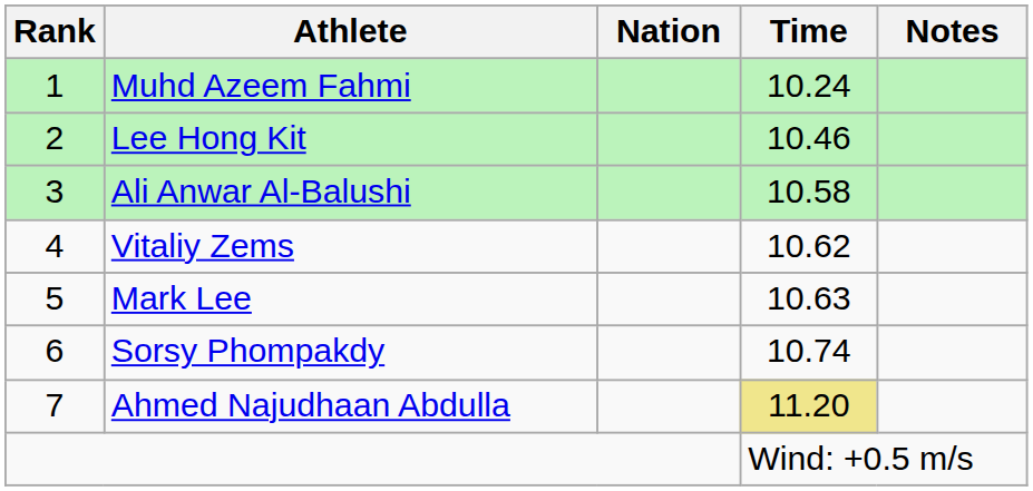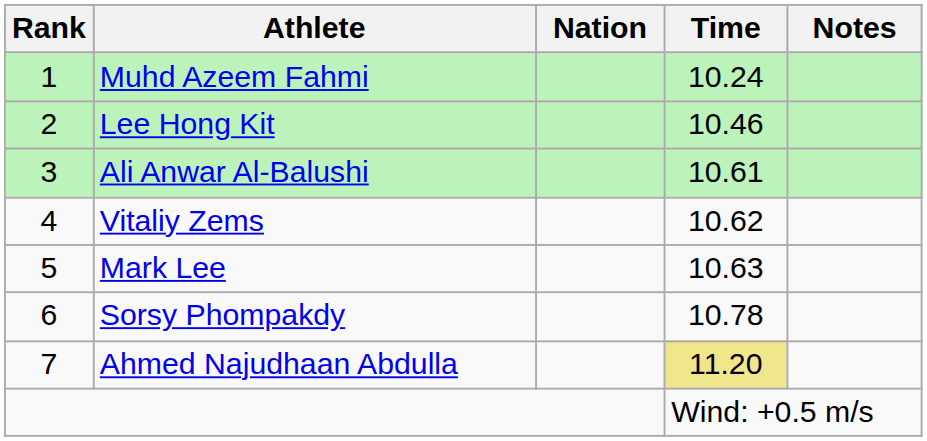Ali Anwar Al-Balushi | Time: 10.58 -> 10.61
Sorsy Phompakdy | Time: 10.74 -> 10.78
